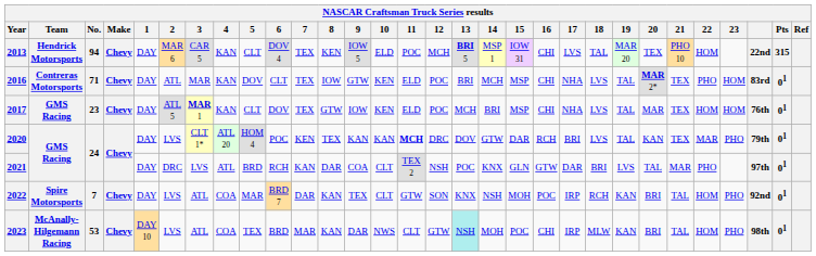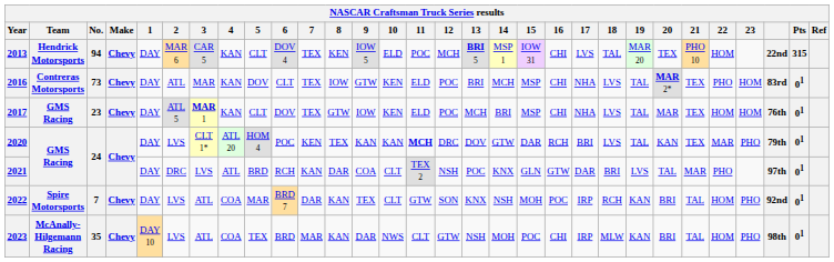2016 | No.: 71 -> 73
2023 | No.: 53 -> 35
2023 | 13: paleturquoise background -> no background
